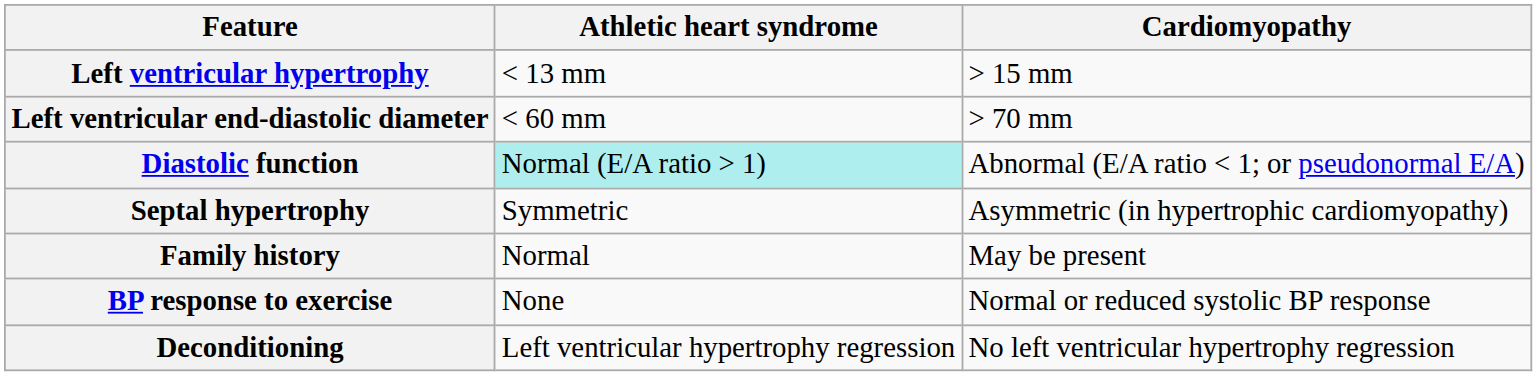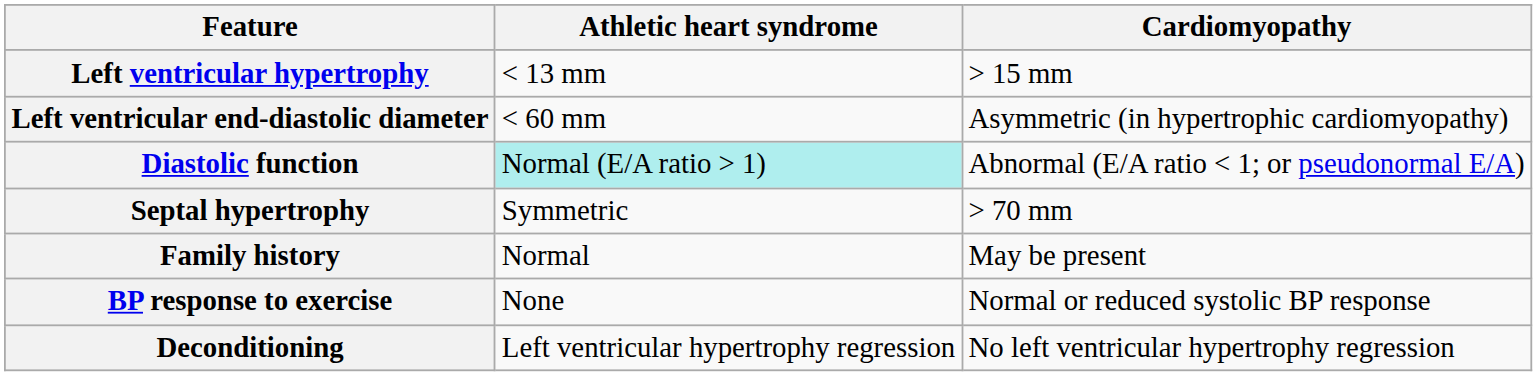Left ventricular end-diastolic diameter | Cardiomyopathy: > 70 mm -> Asymmetric (in hypertrophic cardiomyopathy)
Septal hypertrophy | Cardiomyopathy: Asymmetric (in hypertrophic cardiomyopathy) -> > 70 mm
